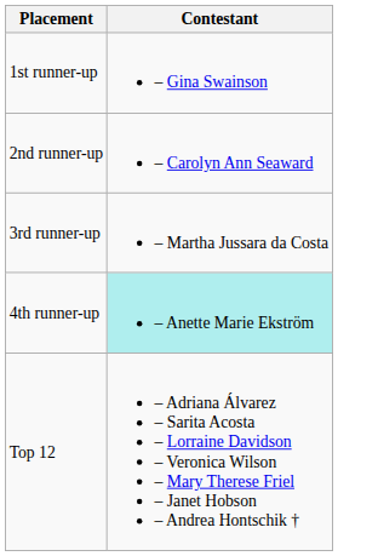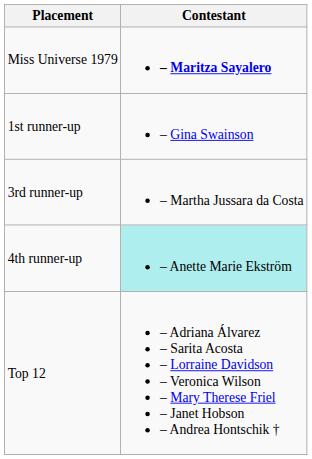+ row: Miss Universe 1979 | – Maritza Sayalero
- row: 2nd runner-up | – Carolyn Ann Seaward
